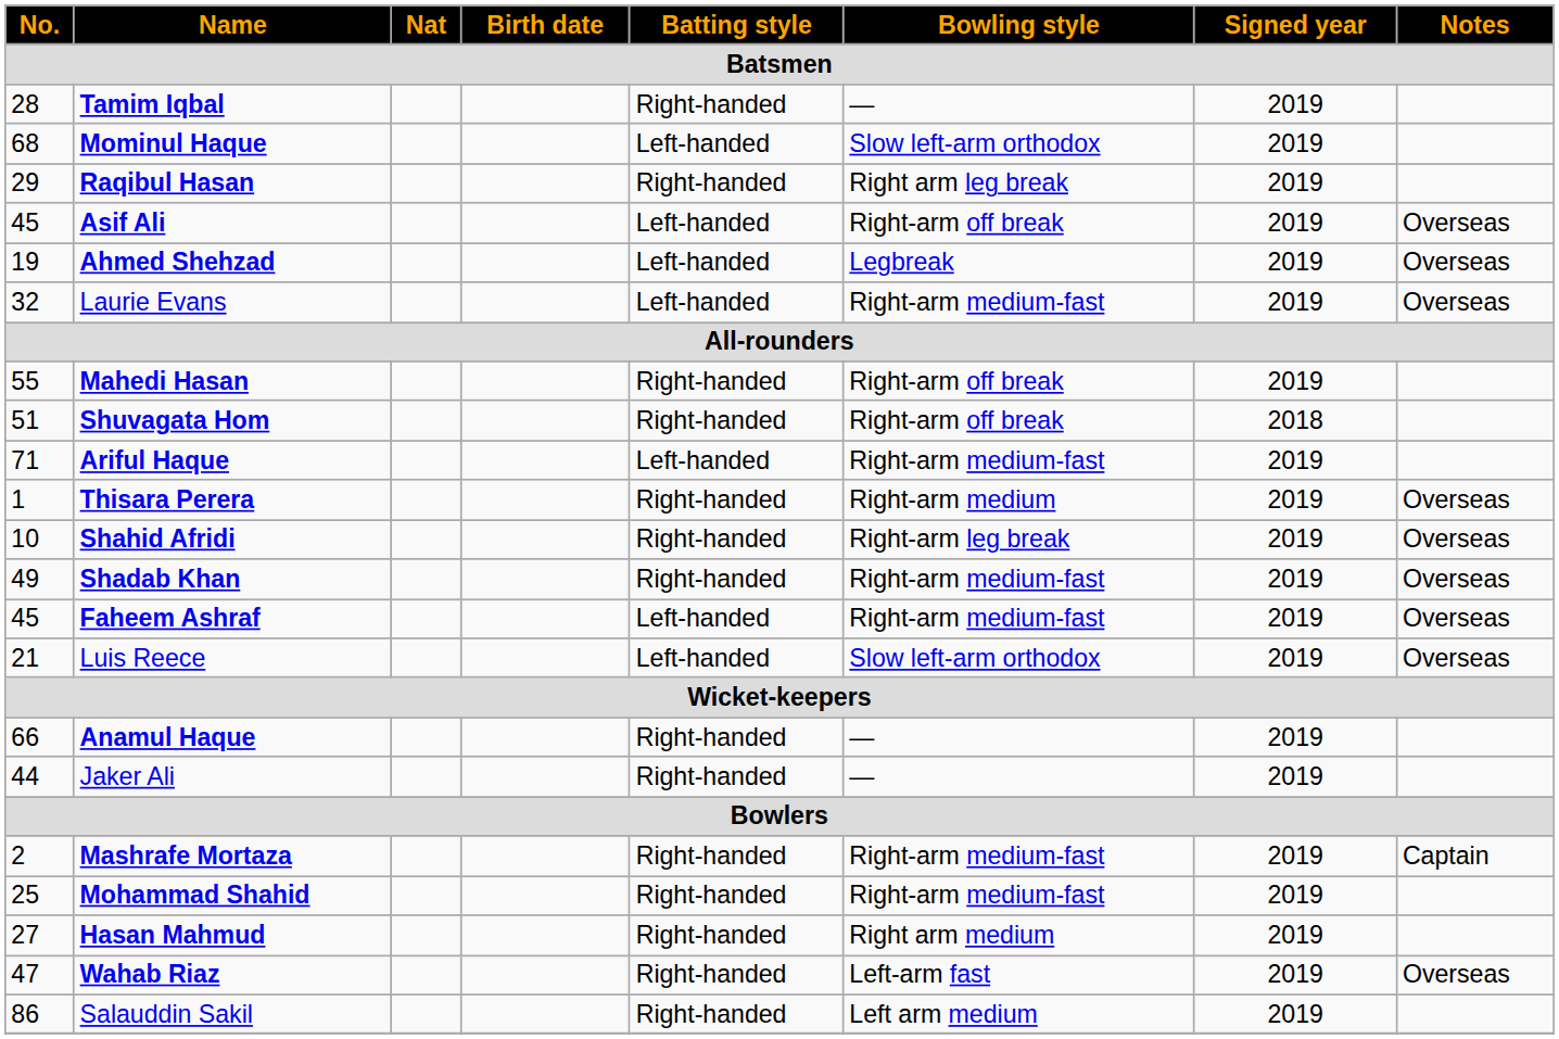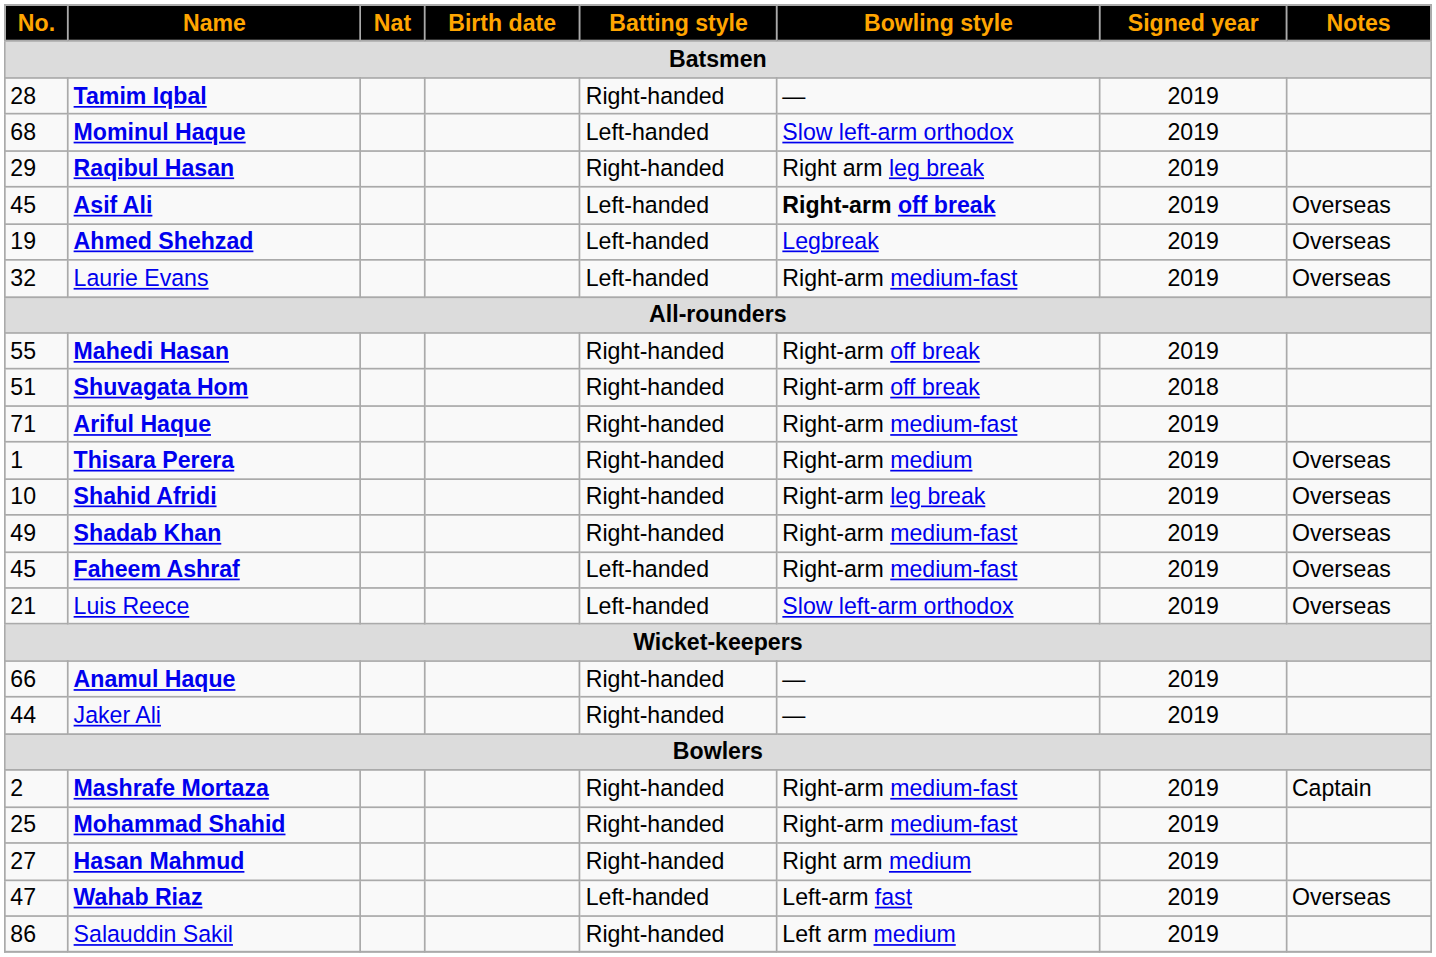Asif Ali | Bowling style: normal -> bold
Ariful Haque | Batting style: Left-handed -> Right-handed
Wahab Riaz | Batting style: Right-handed -> Left-handed
